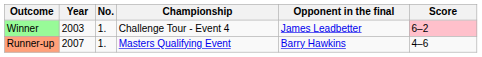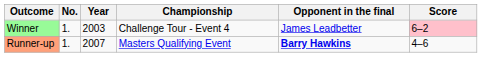columns swapped: No. <-> Year
Runner-up | Opponent in the final: normal -> bold
